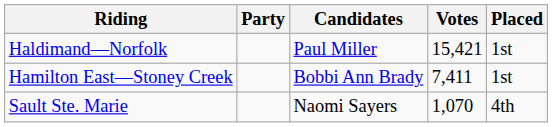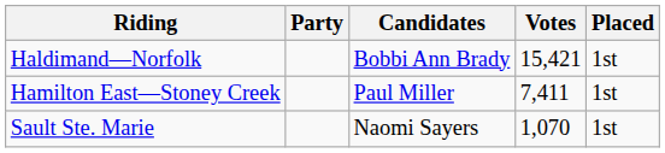Haldimand—Norfolk | Candidates: Paul Miller -> Bobbi Ann Brady
Hamilton East—Stoney Creek | Candidates: Bobbi Ann Brady -> Paul Miller
Sault Ste. Marie | Placed: 4th -> 1st
